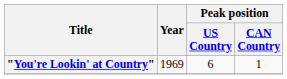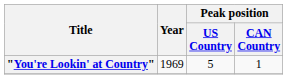"You're Lookin' at Country" | Peak position / US Country: 6 -> 5
